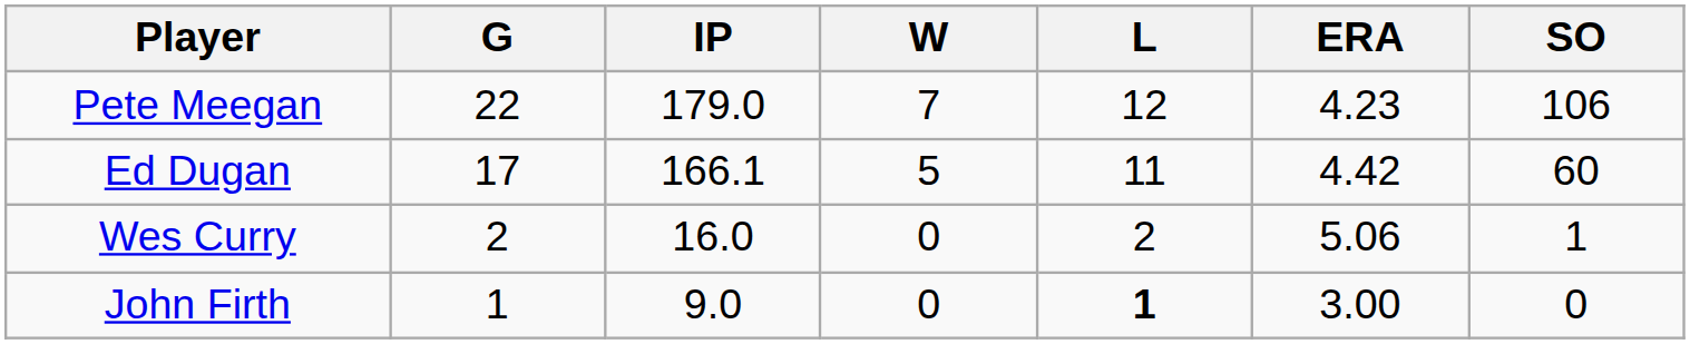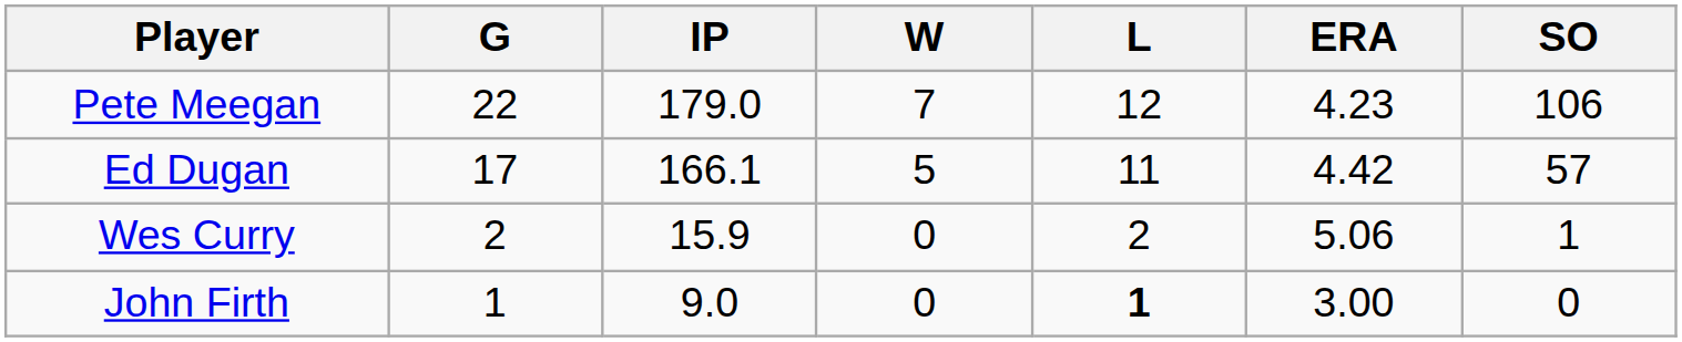Ed Dugan | SO: 60 -> 57
Wes Curry | IP: 16.0 -> 15.9
